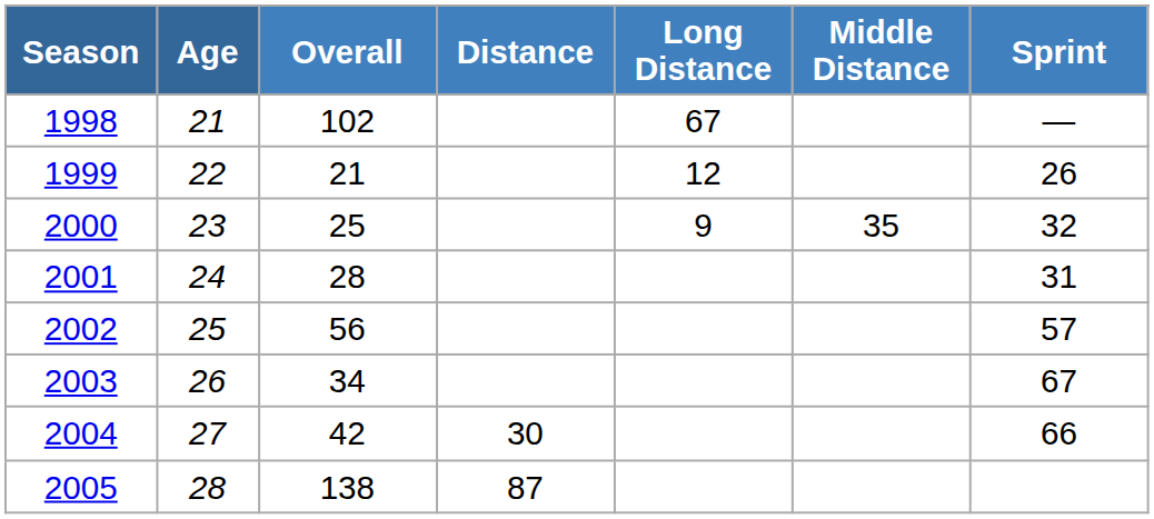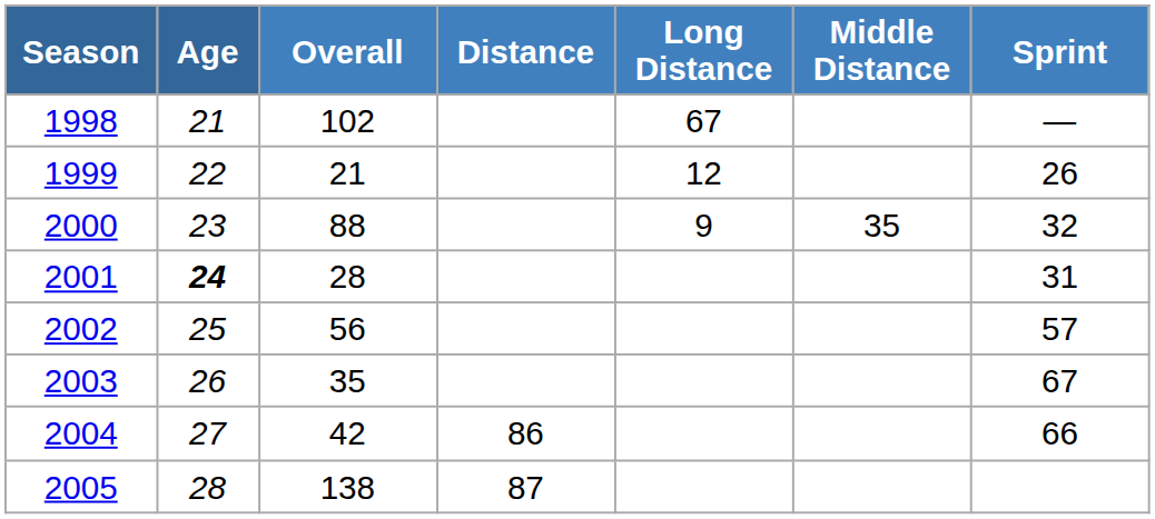2000 | Overall: 25 -> 88
2001 | Age: normal -> bold
2003 | Overall: 34 -> 35
2004 | Distance: 30 -> 86
